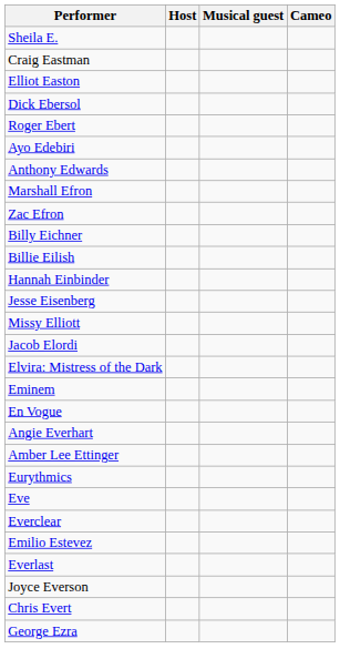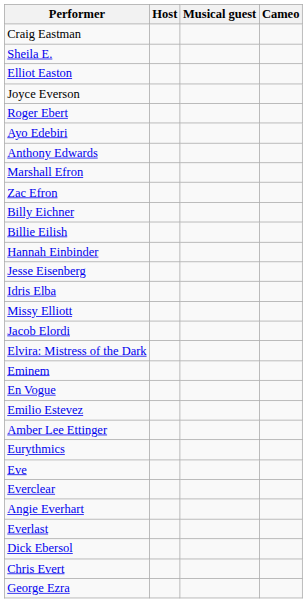rows swapped: Sheila E. <-> Craig Eastman
rows swapped: Dick Ebersol <-> Joyce Everson
+ row: Idris Elba
rows swapped: Emilio Estevez <-> Angie Everhart
